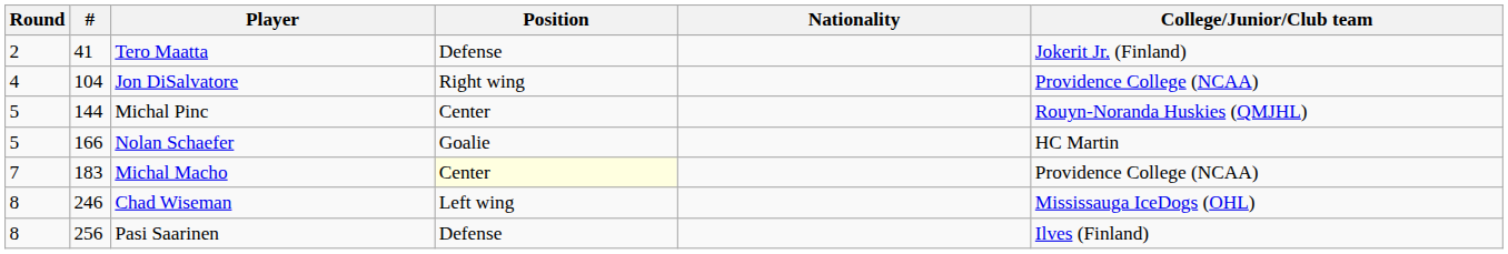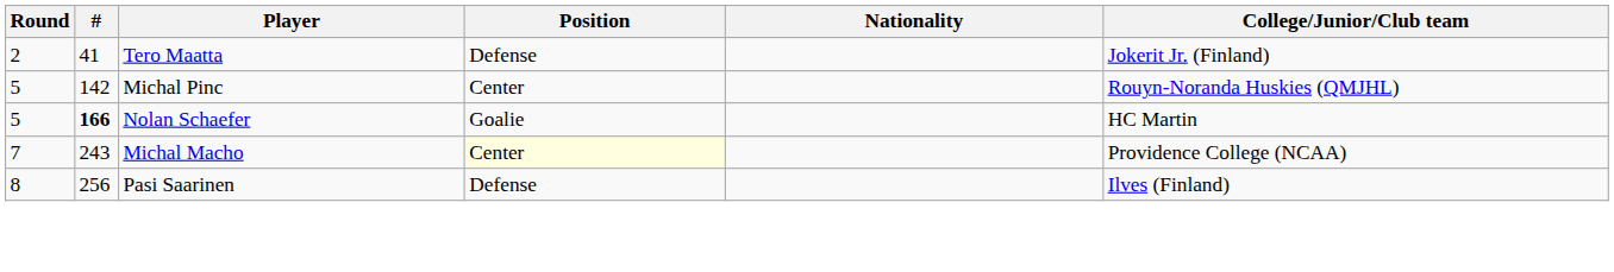- row: 4 | 104 | Jon DiSalvatore | Right wing | Providence College (NCAA)
Michal Pinc | #: 144 -> 142
Nolan Schaefer | #: normal -> bold
Michal Macho | #: 183 -> 243
- row: 8 | 246 | Chad Wiseman | Left wing | Mississauga IceDogs (OHL)
